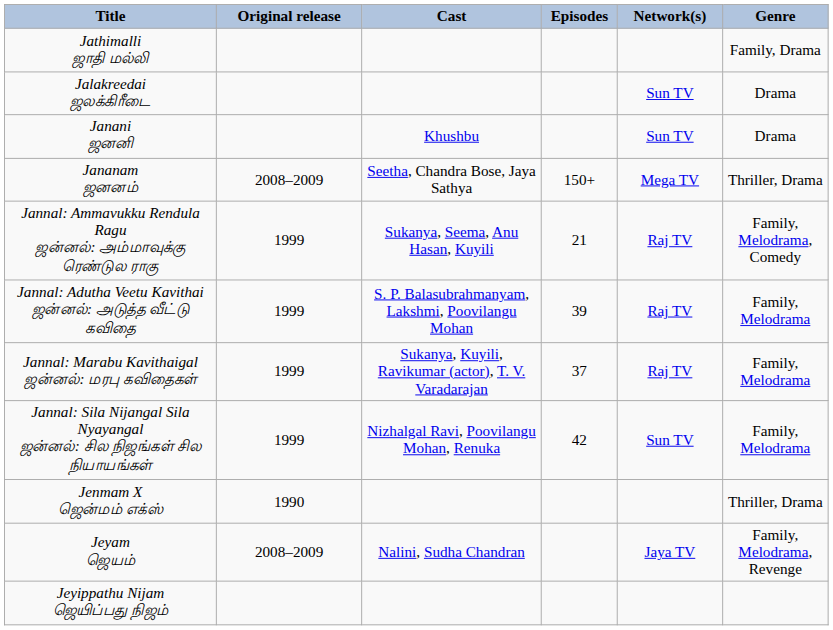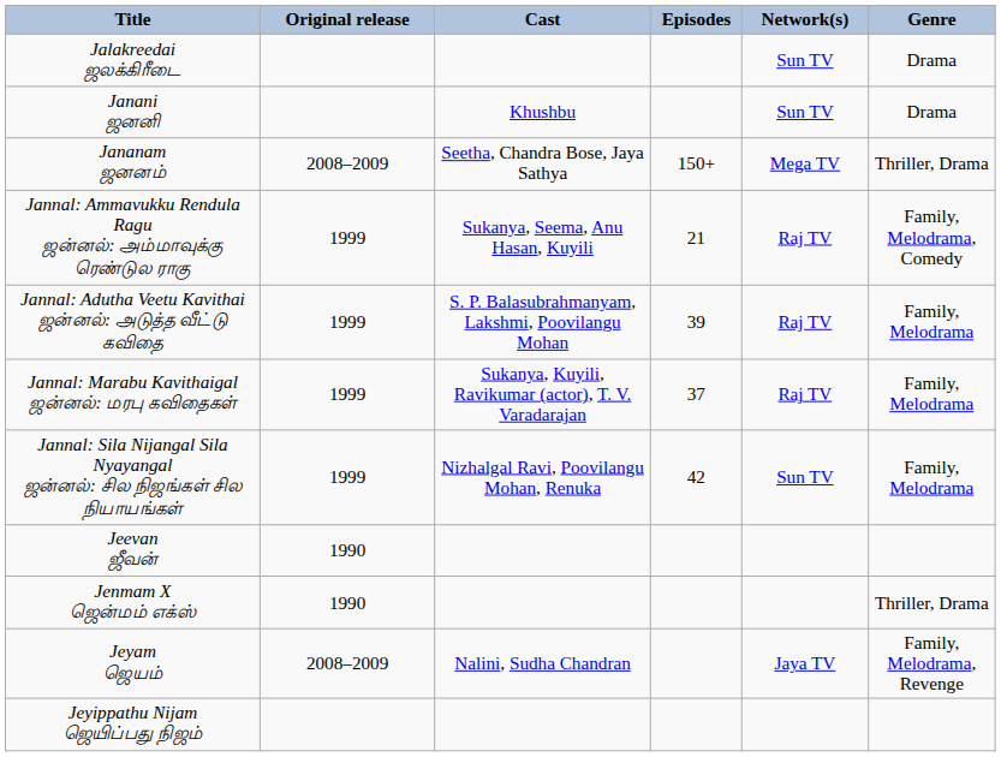- row: Jathimalli ஜாதி மல்லி | Family, Drama
+ row: Jeevan ஜீவன் | 1990
